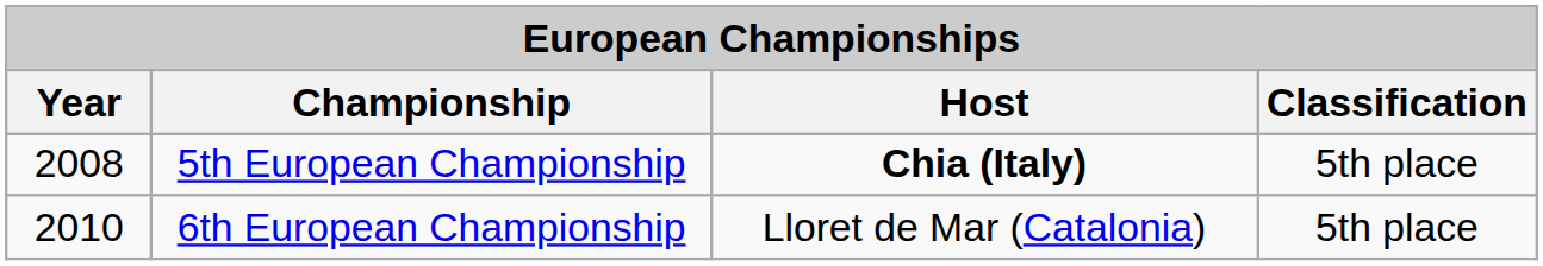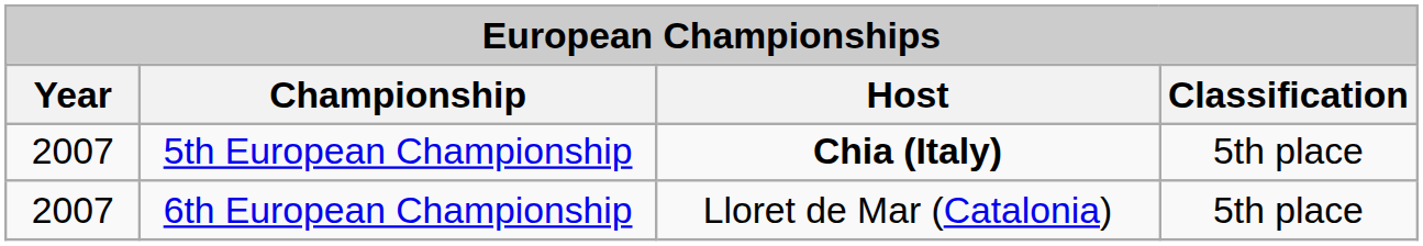5th European Championship | Year: 2008 -> 2007
6th European Championship | Year: 2010 -> 2007
